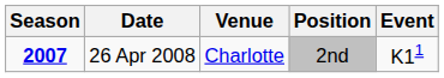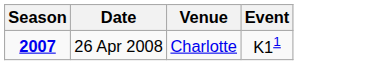- column: Position | 2nd
